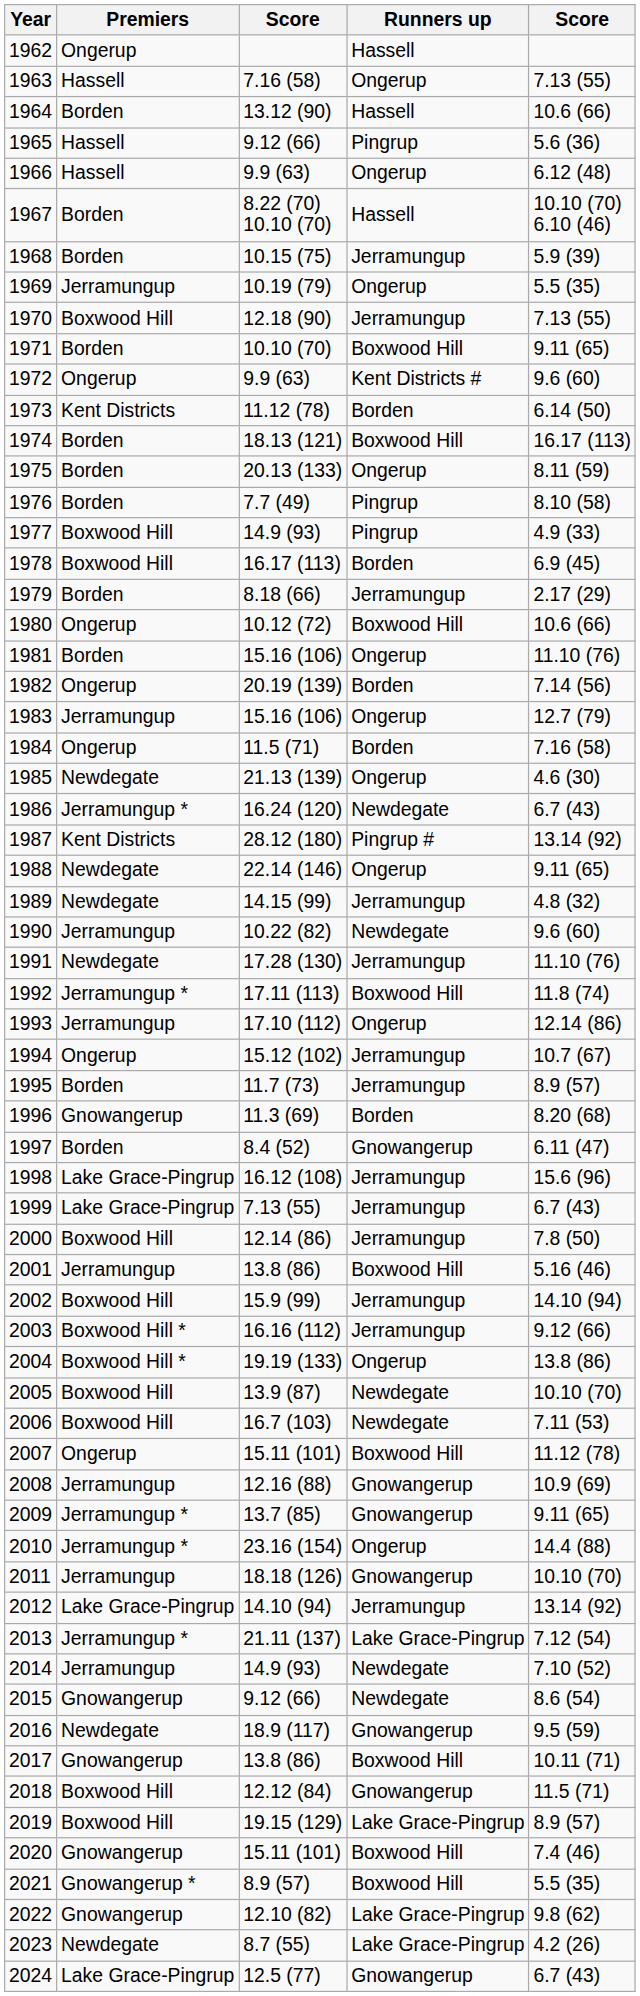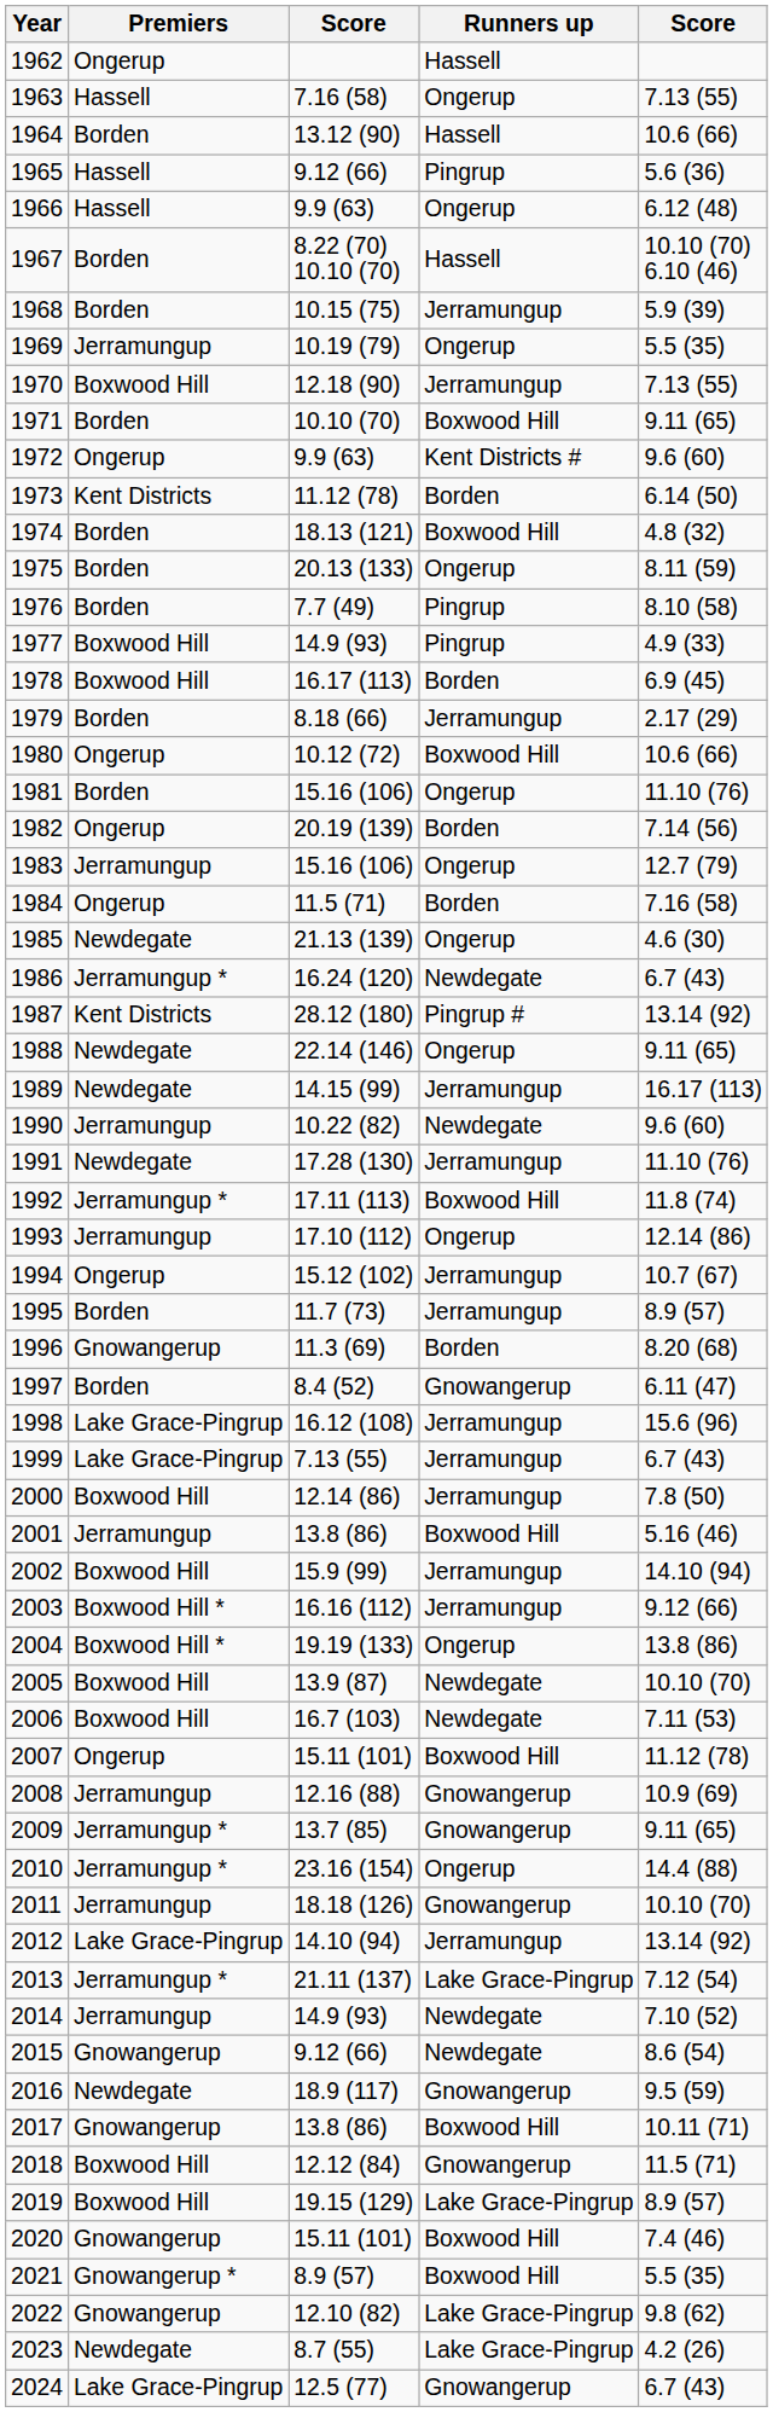1974 | column 5: 16.17 (113) -> 4.8 (32)
1989 | column 5: 4.8 (32) -> 16.17 (113)
